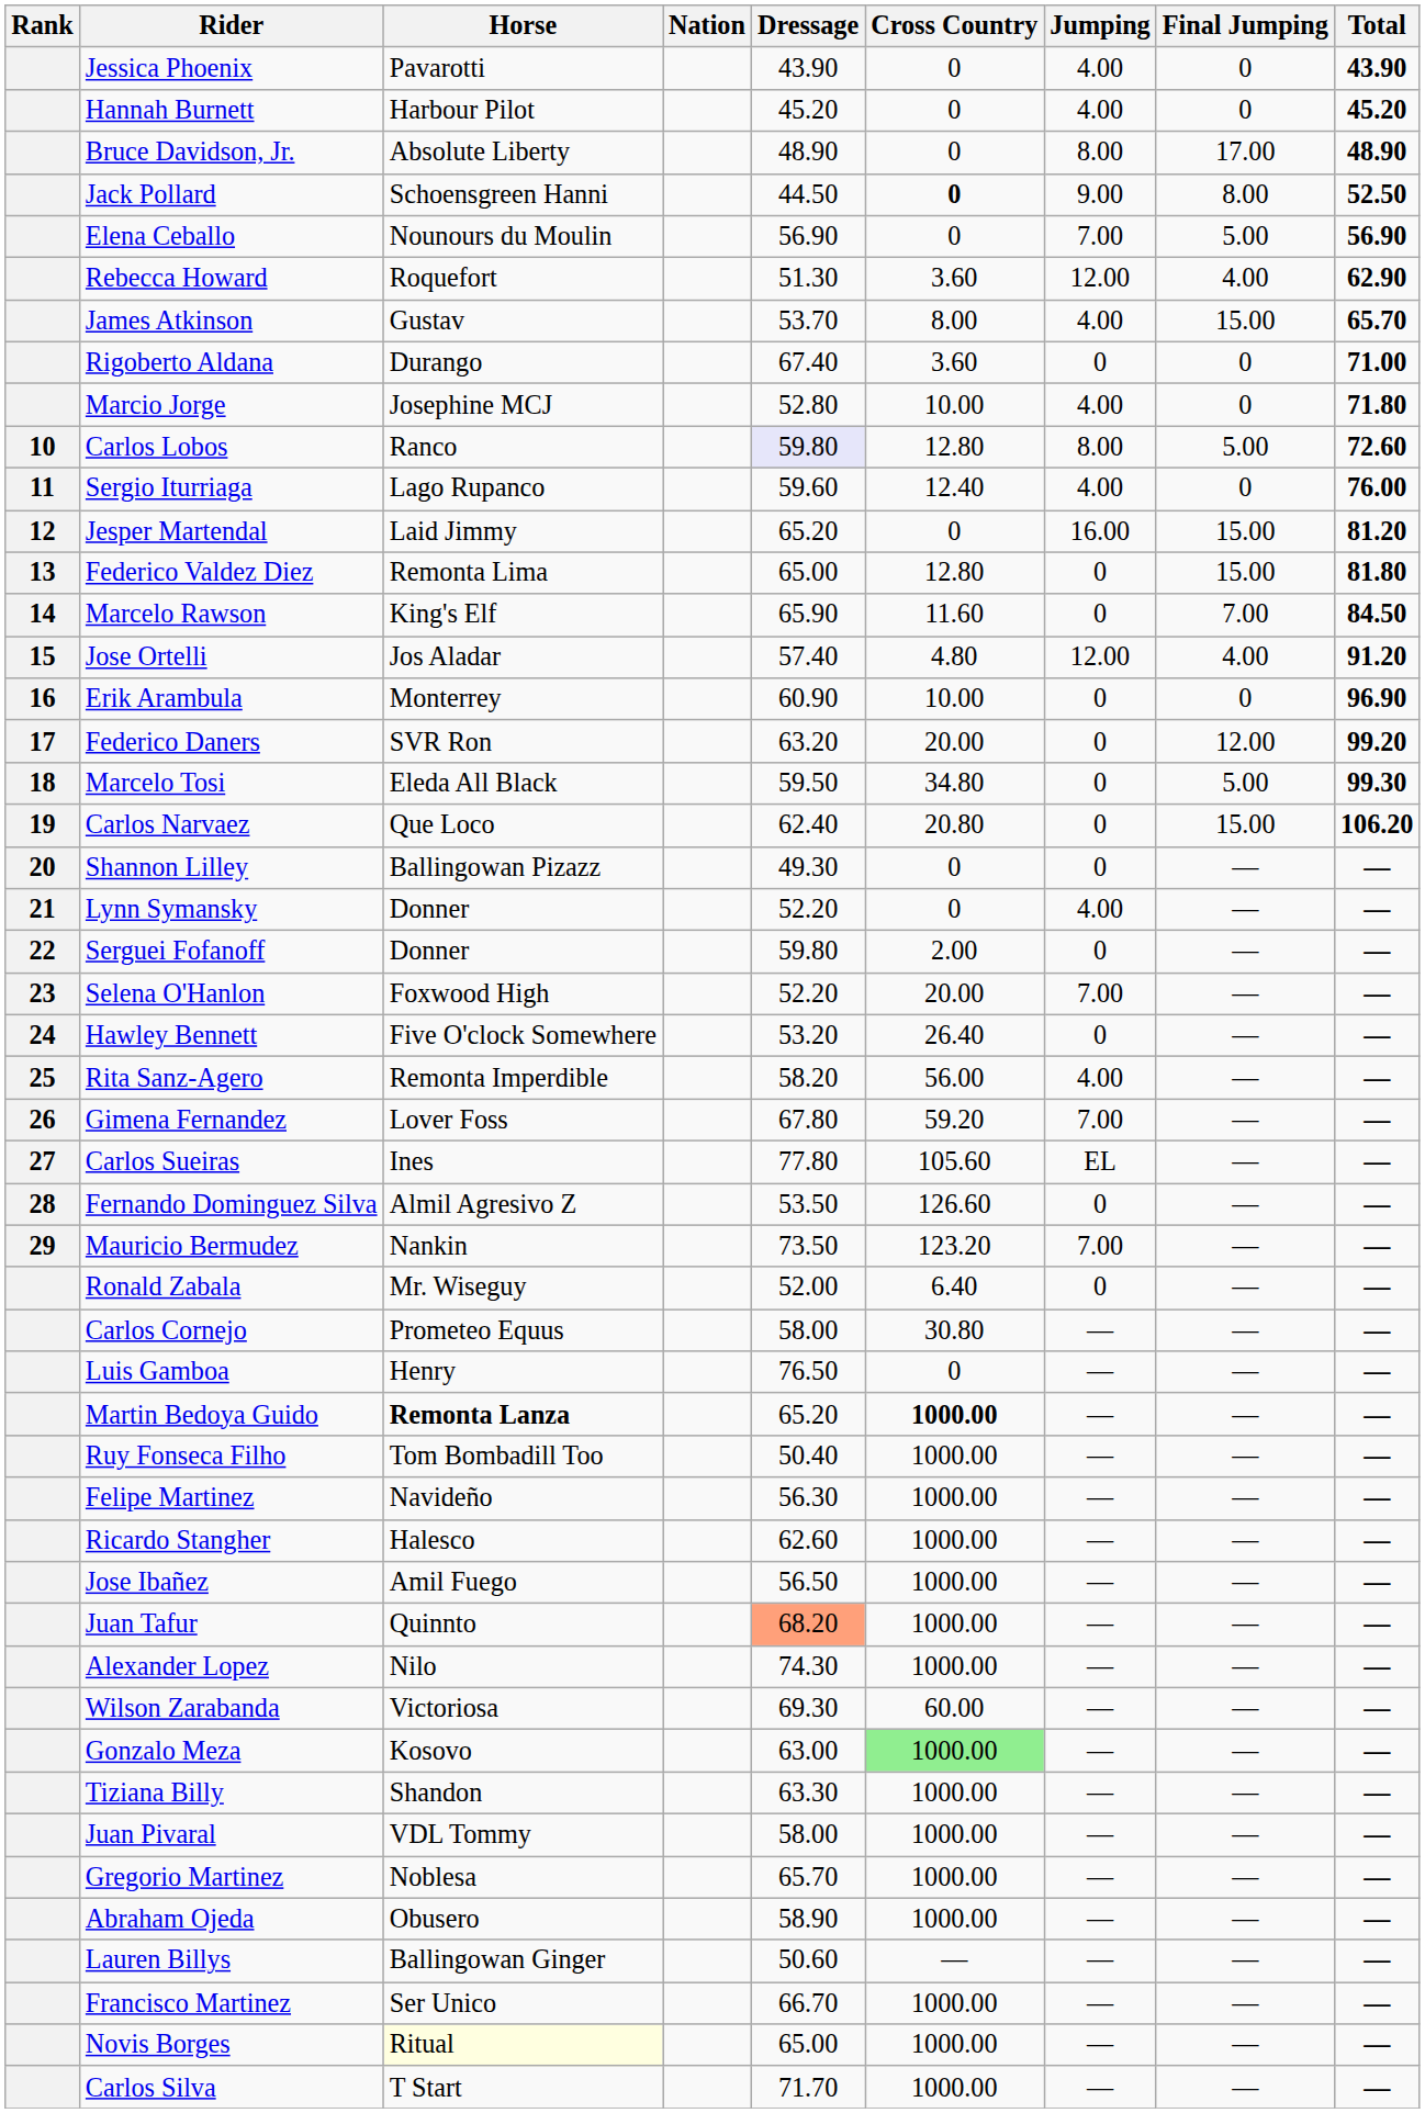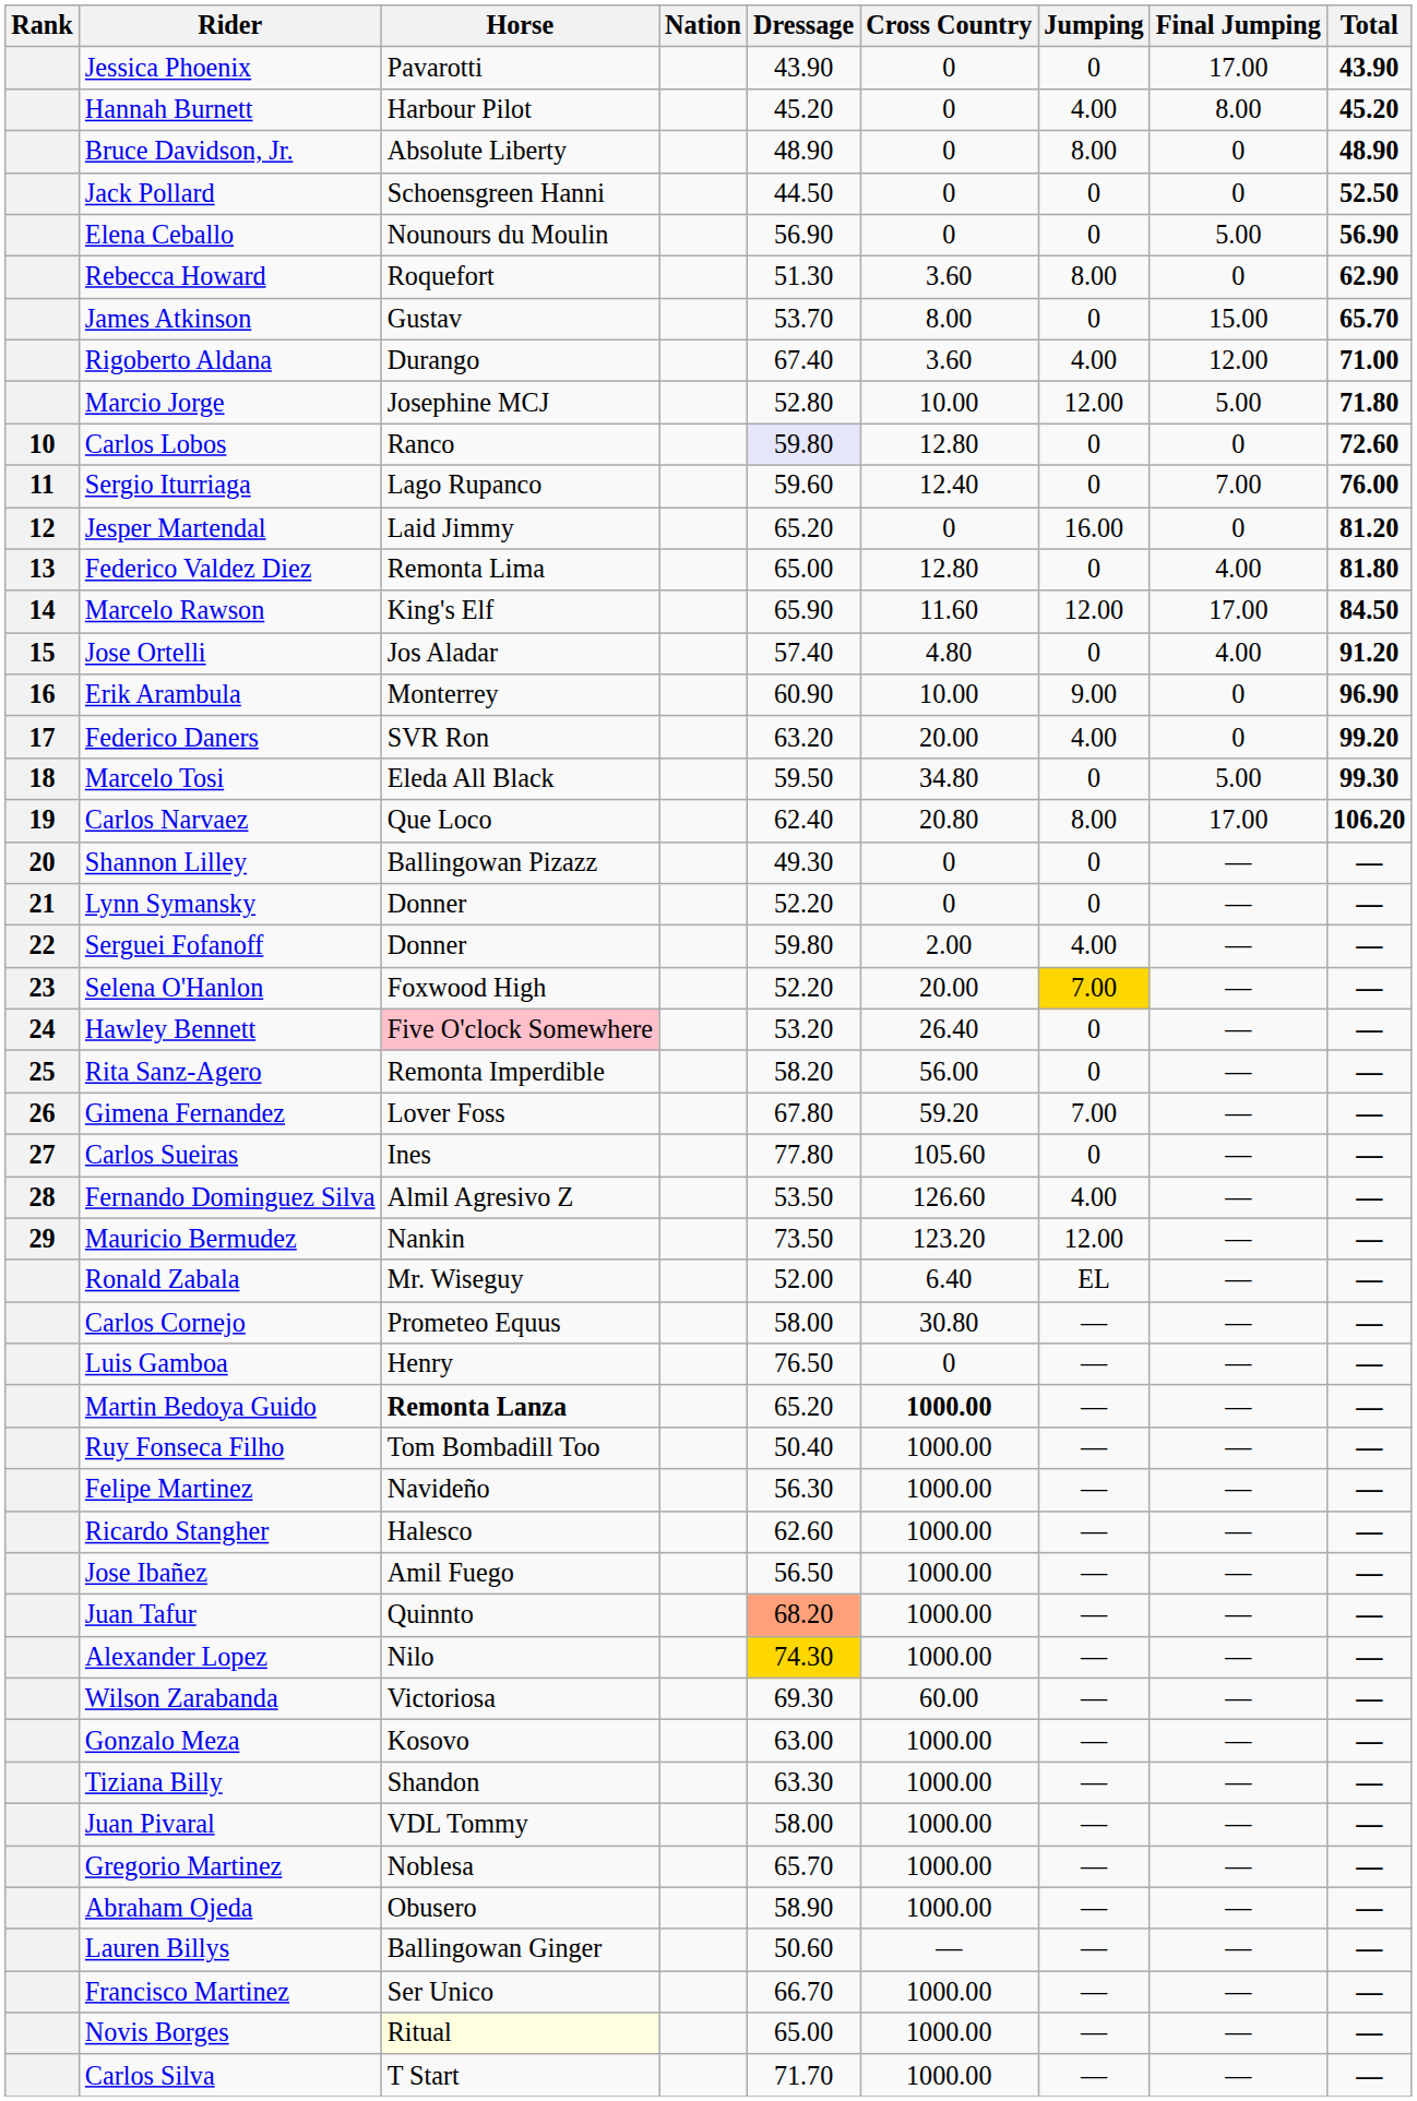Jessica Phoenix | Jumping: 4.00 -> 0
Jessica Phoenix | Final Jumping: 0 -> 17.00
Hannah Burnett | Final Jumping: 0 -> 8.00
Bruce Davidson, Jr. | Final Jumping: 17.00 -> 0
Jack Pollard | Cross Country: bold -> normal
Jack Pollard | Jumping: 9.00 -> 0
Jack Pollard | Final Jumping: 8.00 -> 0
Elena Ceballo | Jumping: 7.00 -> 0
Rebecca Howard | Jumping: 12.00 -> 8.00
Rebecca Howard | Final Jumping: 4.00 -> 0
James Atkinson | Jumping: 4.00 -> 0
Rigoberto Aldana | Jumping: 0 -> 4.00
Rigoberto Aldana | Final Jumping: 0 -> 12.00
Marcio Jorge | Jumping: 4.00 -> 12.00
Marcio Jorge | Final Jumping: 0 -> 5.00
Carlos Lobos | Jumping: 8.00 -> 0
Carlos Lobos | Final Jumping: 5.00 -> 0
Sergio Iturriaga | Jumping: 4.00 -> 0
Sergio Iturriaga | Final Jumping: 0 -> 7.00
Jesper Martendal | Final Jumping: 15.00 -> 0
Federico Valdez Diez | Final Jumping: 15.00 -> 4.00
Marcelo Rawson | Jumping: 0 -> 12.00
Marcelo Rawson | Final Jumping: 7.00 -> 17.00
Jose Ortelli | Jumping: 12.00 -> 0
Erik Arambula | Jumping: 0 -> 9.00
Federico Daners | Jumping: 0 -> 4.00
Federico Daners | Final Jumping: 12.00 -> 0
Carlos Narvaez | Jumping: 0 -> 8.00
Carlos Narvaez | Final Jumping: 15.00 -> 17.00
Lynn Symansky | Jumping: 4.00 -> 0
Serguei Fofanoff | Jumping: 0 -> 4.00
Selena O'Hanlon | Jumping: no background -> gold background
Hawley Bennett | Horse: no background -> pink background
Rita Sanz-Agero | Jumping: 4.00 -> 0
Carlos Sueiras | Jumping: EL -> 0
Fernando Dominguez Silva | Jumping: 0 -> 4.00
Mauricio Bermudez | Jumping: 7.00 -> 12.00
Ronald Zabala | Jumping: 0 -> EL
Alexander Lopez | Dressage: no background -> gold background
Gonzalo Meza | Cross Country: lightgreen background -> no background
